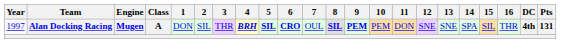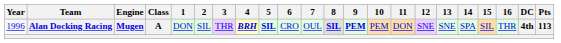Alan Docking Racing | Year: 1997 -> 1996
Alan Docking Racing | 6: bold -> normal
Alan Docking Racing | Pts: 131 -> 113
